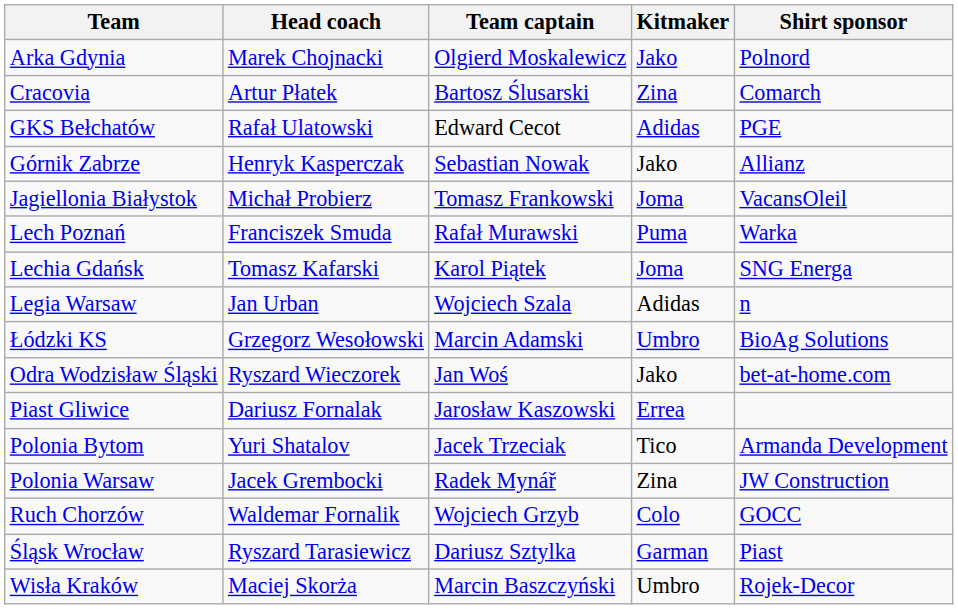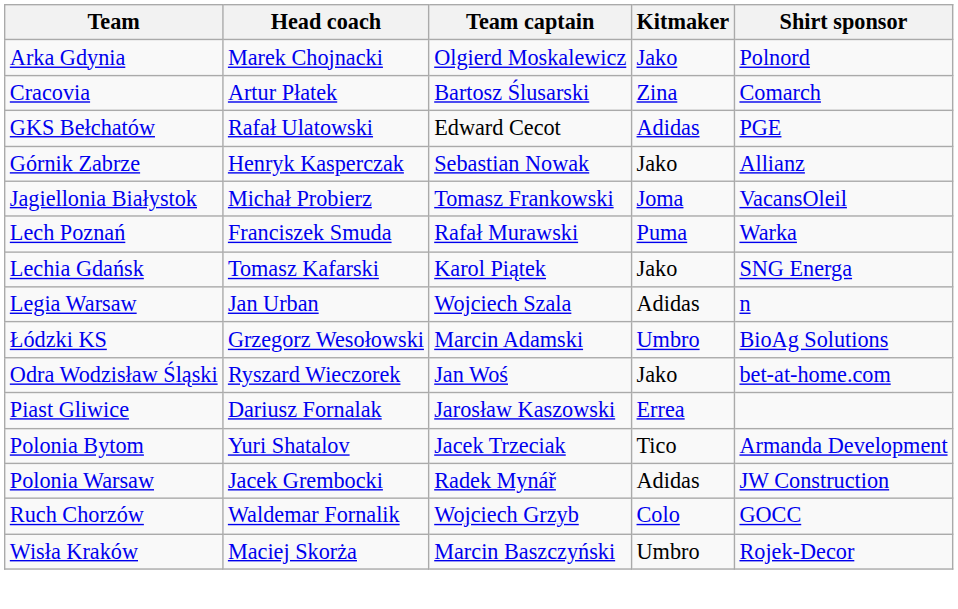Lechia Gdańsk | Kitmaker: Joma -> Jako
Polonia Warsaw | Kitmaker: Zina -> Adidas
- row: Śląsk Wrocław | Ryszard Tarasiewicz | Dariusz Sztylka | Garman | Piast
